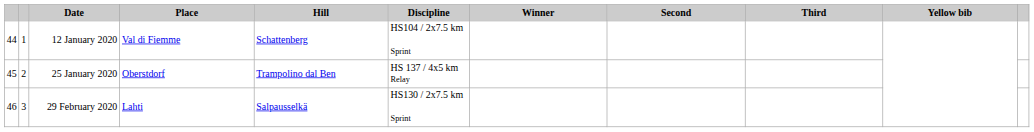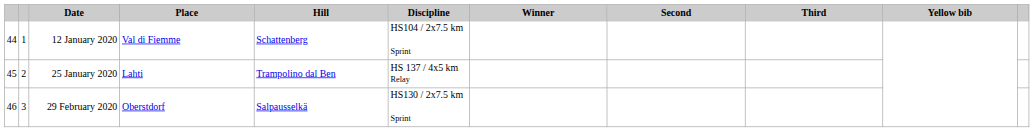25 January 2020 | Place: Oberstdorf -> Lahti
29 February 2020 | Place: Lahti -> Oberstdorf
